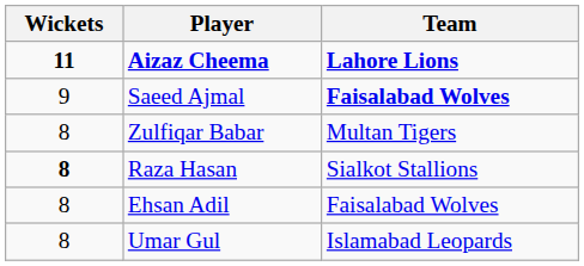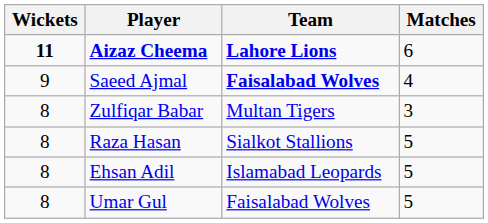+ column: Matches | 6 | 4 | 3 | 5 | 5 | 5
Raza Hasan | Wickets: bold -> normal
Ehsan Adil | Team: Faisalabad Wolves -> Islamabad Leopards
Umar Gul | Team: Islamabad Leopards -> Faisalabad Wolves
